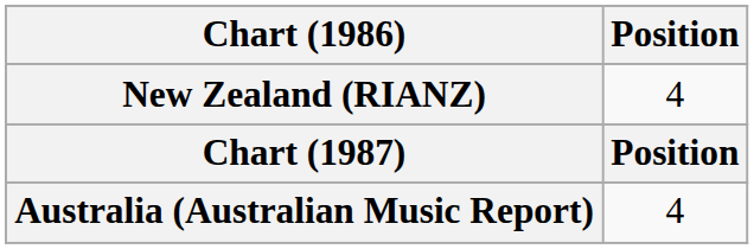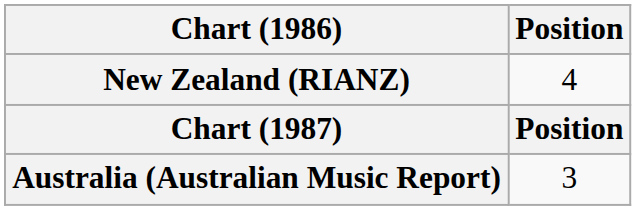Australia (Australian Music Report) | Position: 4 -> 3
